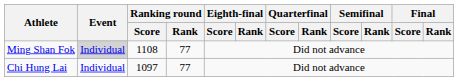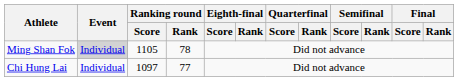Ming Shan Fok | Ranking round / Score: 1108 -> 1105
Ming Shan Fok | Ranking round / Rank: 77 -> 78
